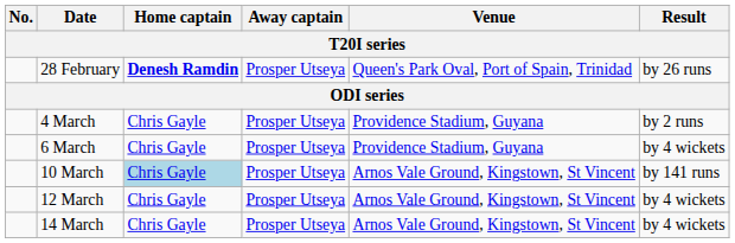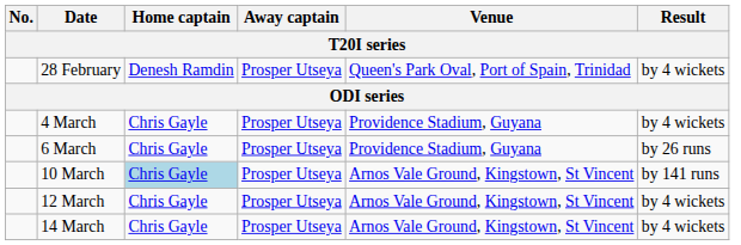28 February | Home captain: bold -> normal
28 February | Result: by 26 runs -> by 4 wickets
4 March | Result: by 2 runs -> by 4 wickets
6 March | Result: by 4 wickets -> by 26 runs
